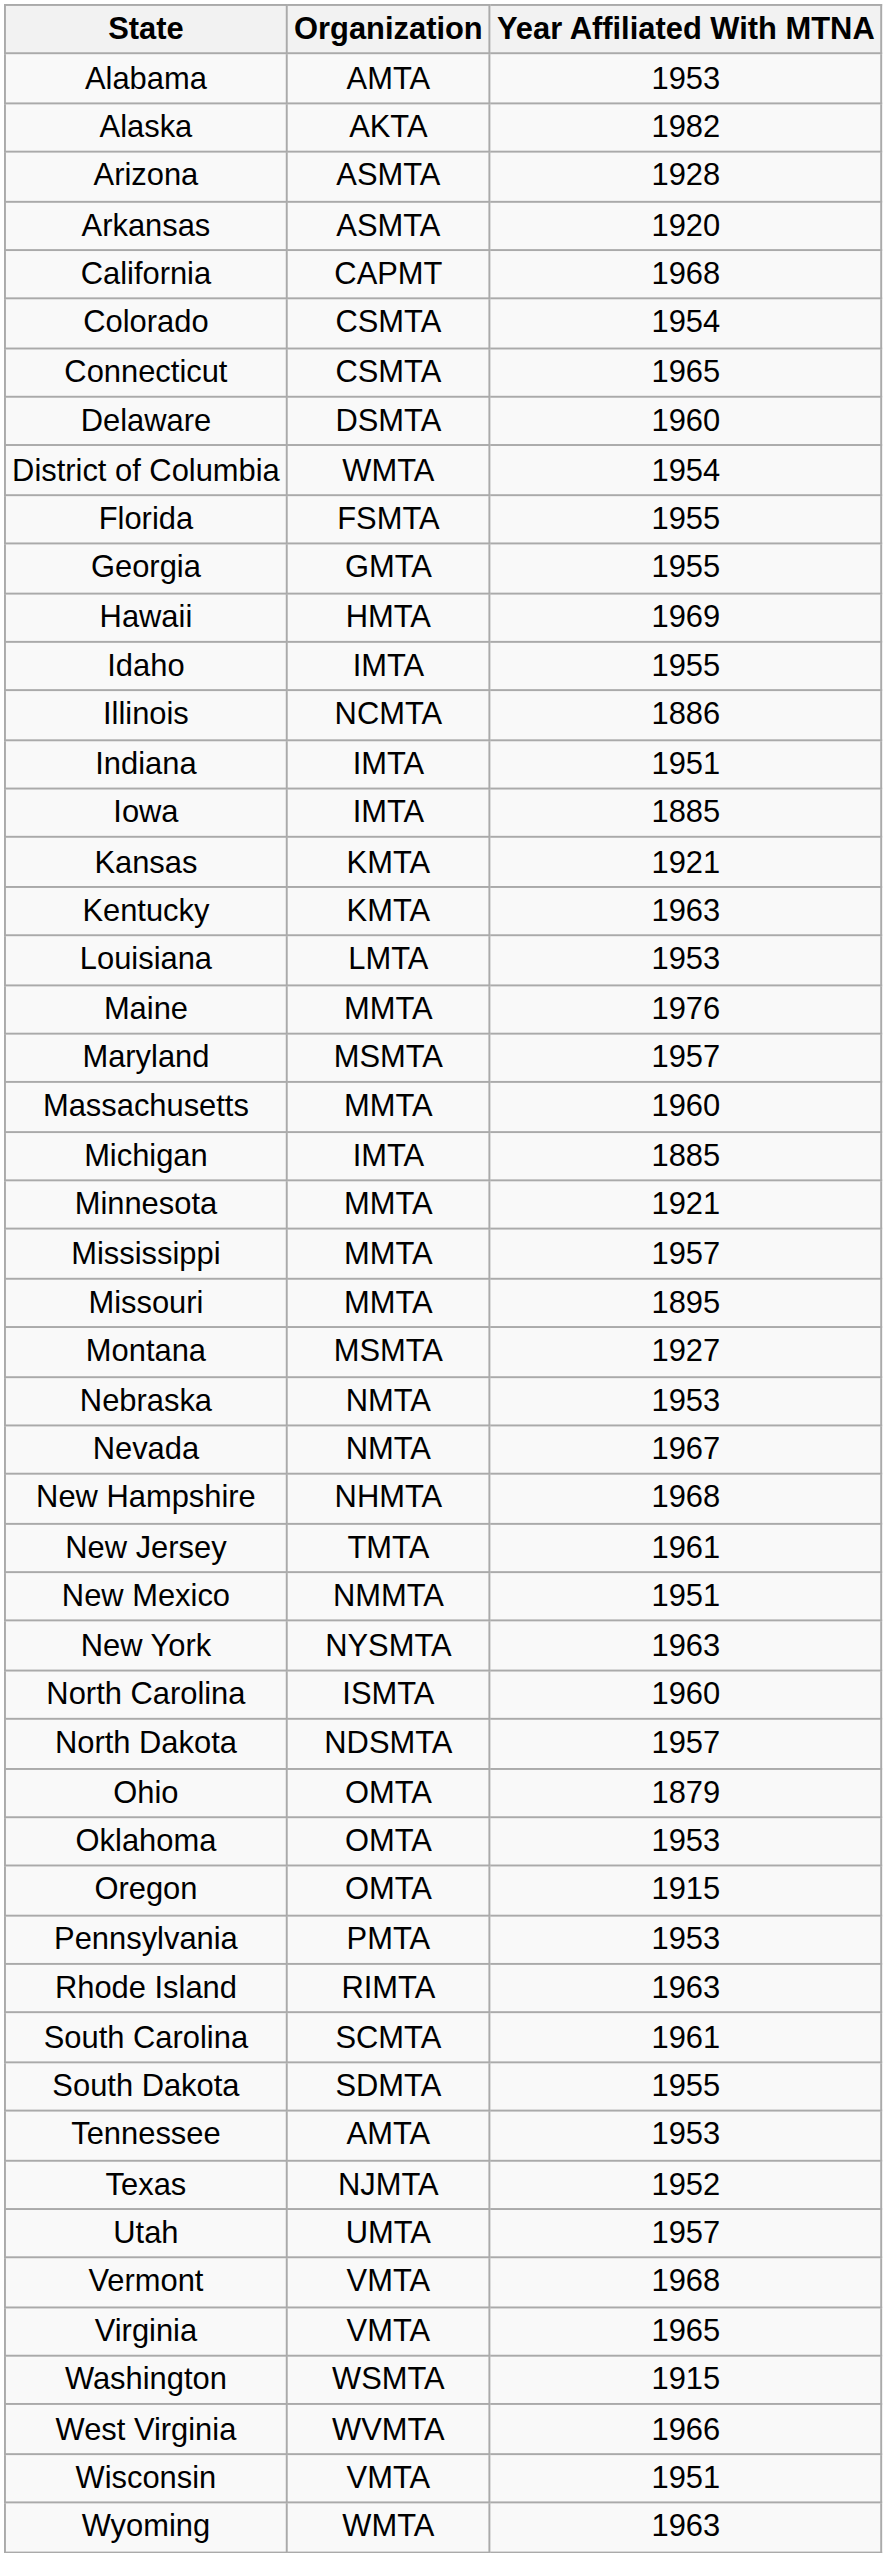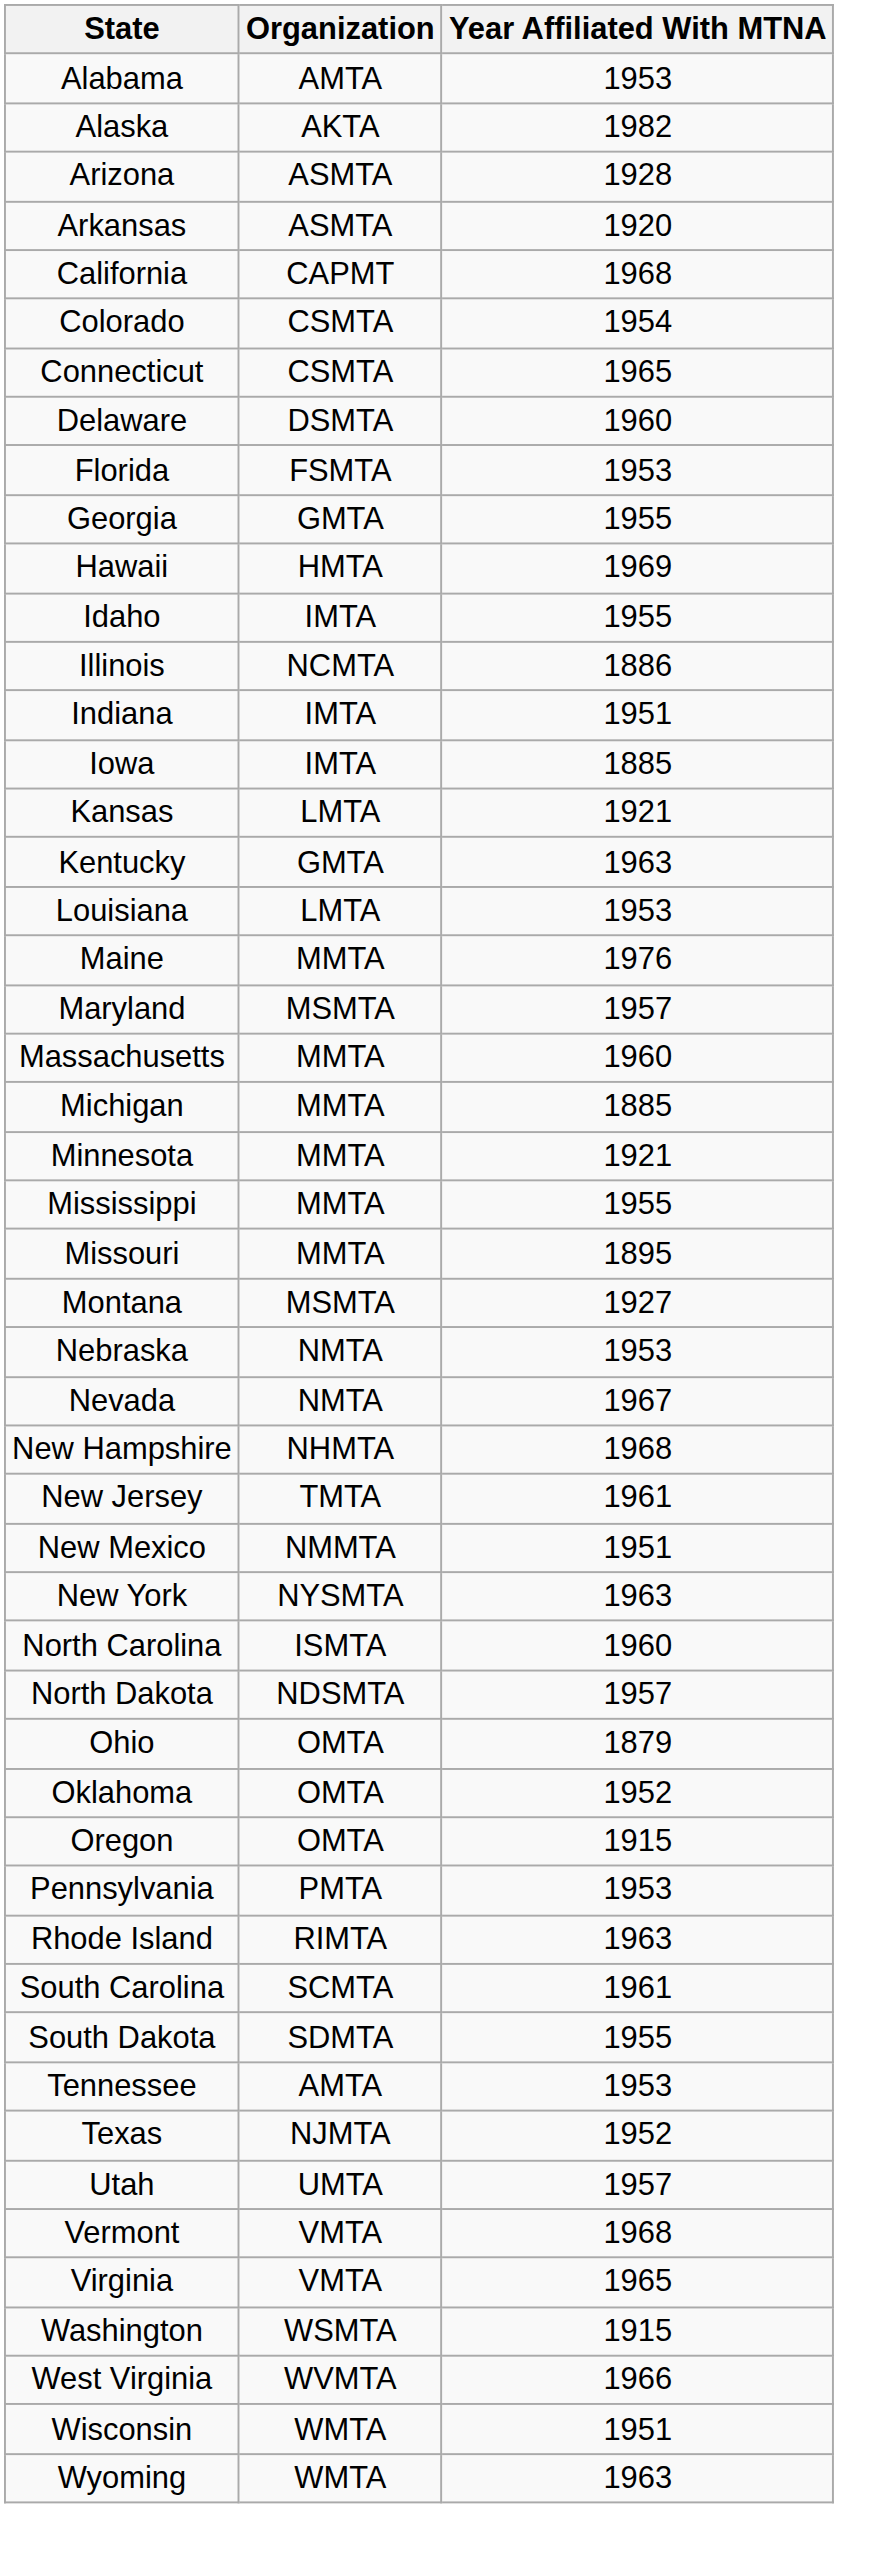- row: District of Columbia | WMTA | 1954
Florida | Year Affiliated With MTNA: 1955 -> 1953
Kansas | Organization: KMTA -> LMTA
Kentucky | Organization: KMTA -> GMTA
Michigan | Organization: IMTA -> MMTA
Mississippi | Year Affiliated With MTNA: 1957 -> 1955
Oklahoma | Year Affiliated With MTNA: 1953 -> 1952
Wisconsin | Organization: VMTA -> WMTA
